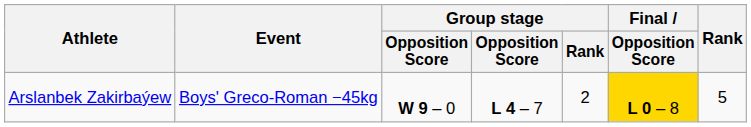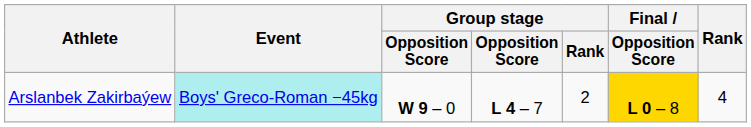Arslanbek Zakirbaýew | Event: no background -> paleturquoise background
Arslanbek Zakirbaýew | Rank: 5 -> 4
